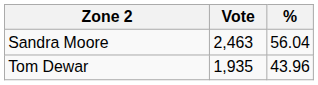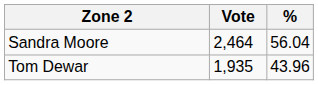Sandra Moore | Vote: 2,463 -> 2,464
